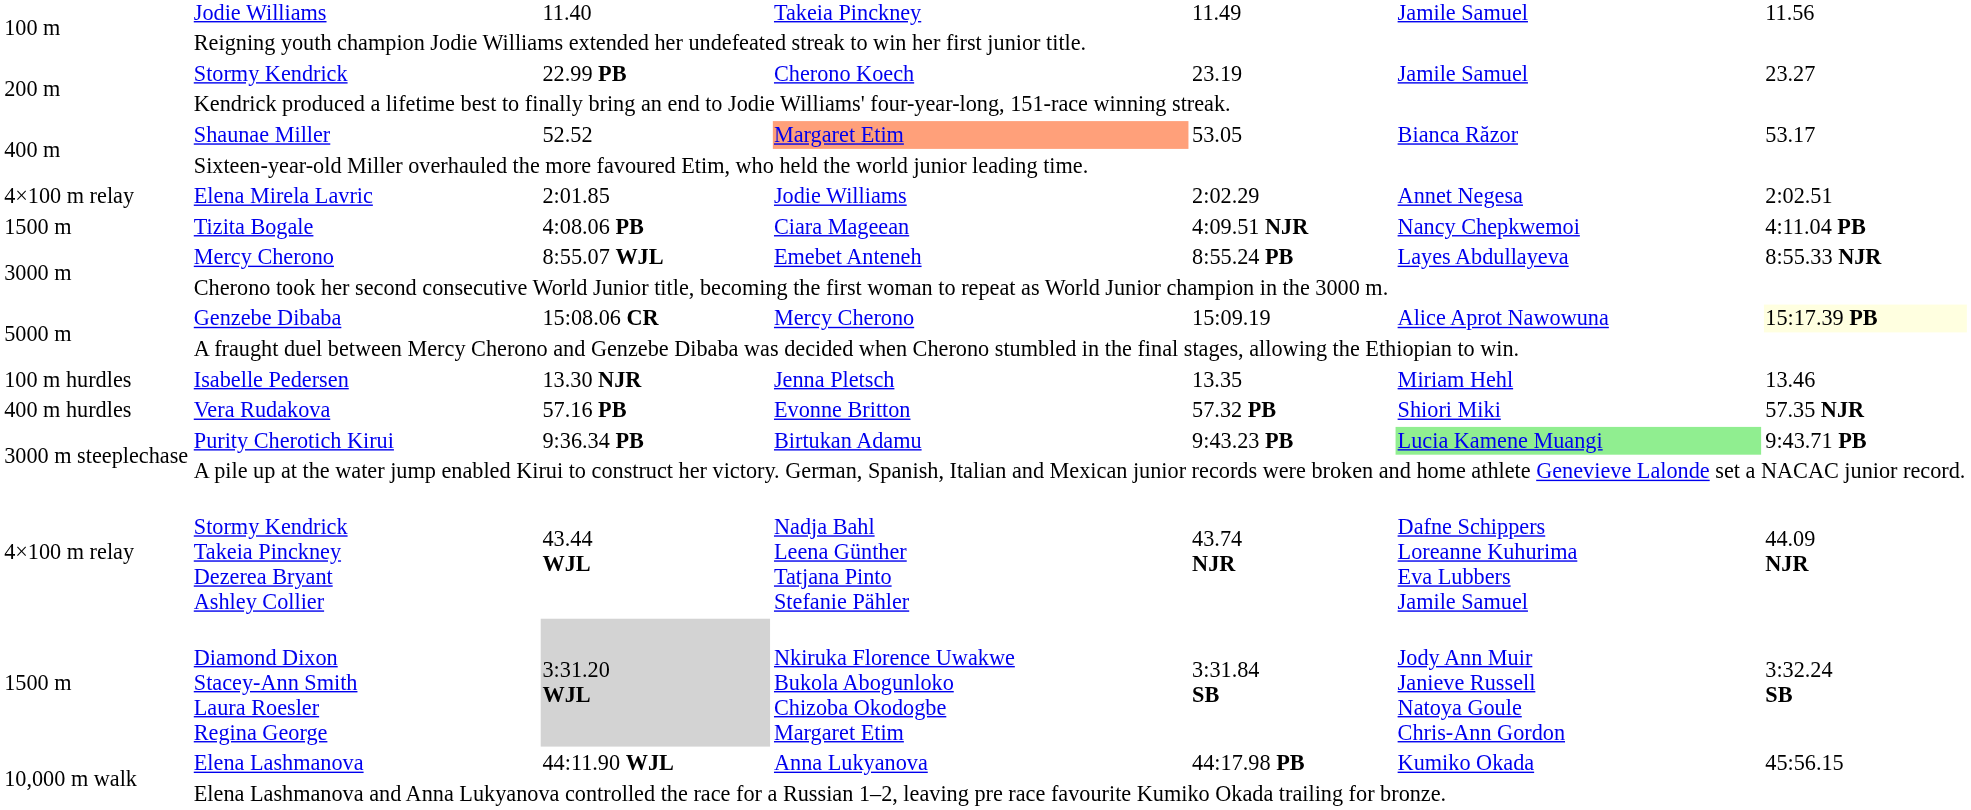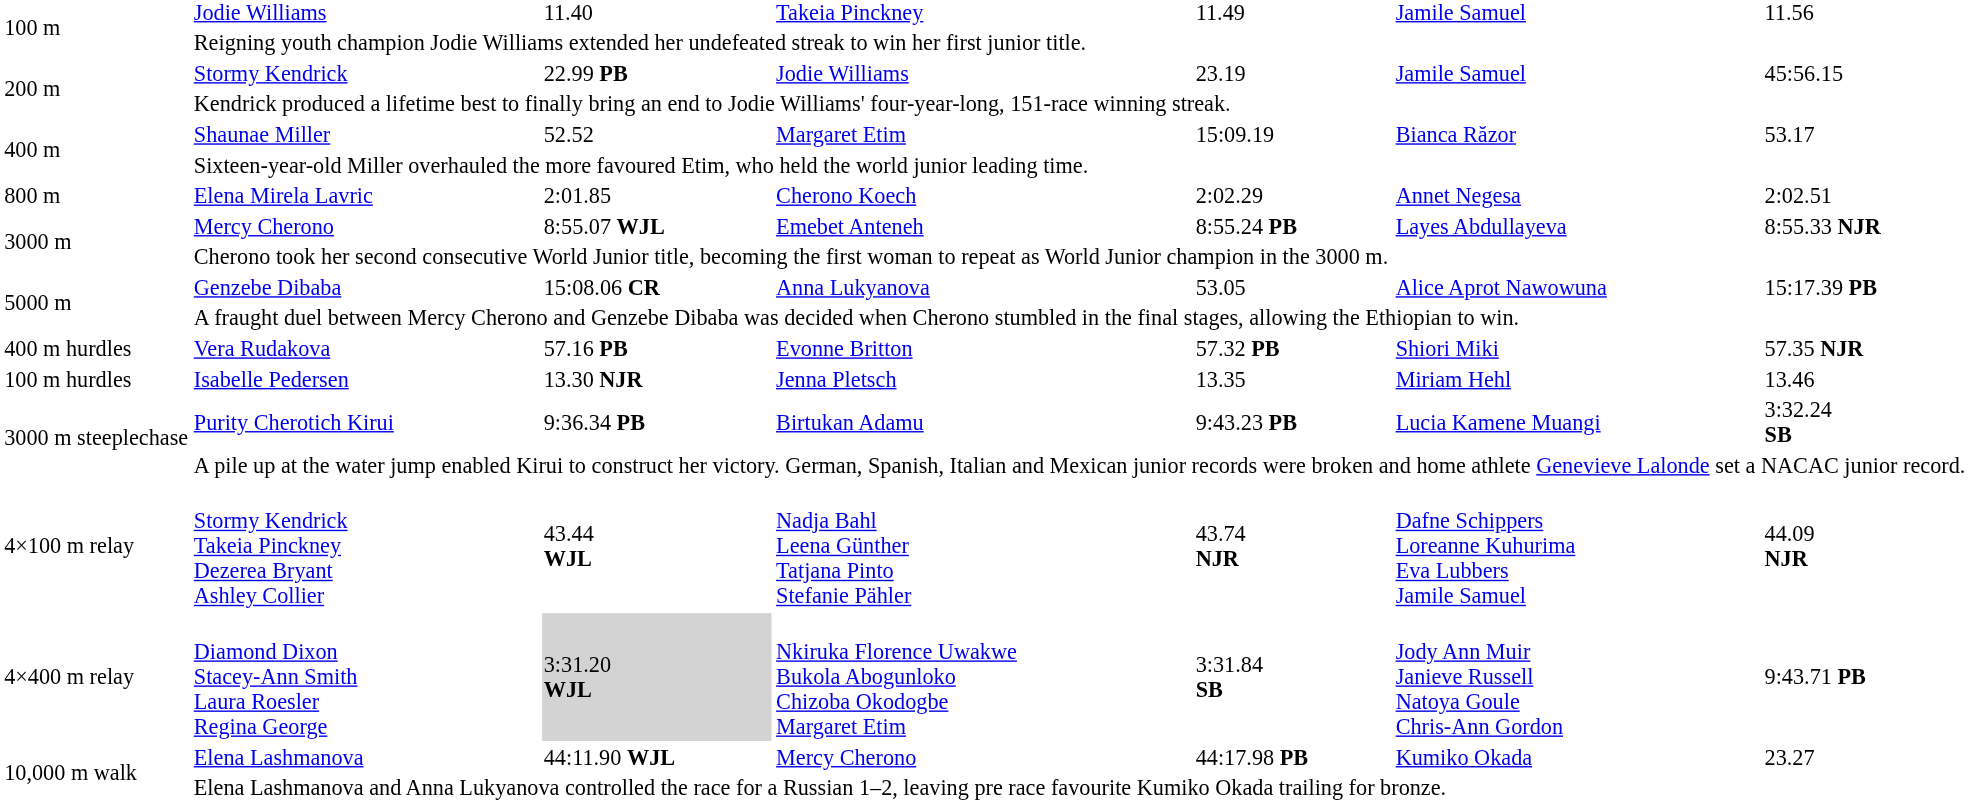Stormy Kendrick | column 4: Cherono Koech -> Jodie Williams
Stormy Kendrick | column 7: 23.27 -> 45:56.15
Shaunae Miller | column 4: lightsalmon background -> no background
Shaunae Miller | column 5: 53.05 -> 15:09.19
Elena Mirela Lavric | column 1: 4×100 m relay -> 800 m
Elena Mirela Lavric | column 4: Jodie Williams -> Cherono Koech
- row: 1500 m | Tizita Bogale | 4:08.06 PB | Ciara Mageean | 4:09.51 NJR | Nancy Chepkwemoi | 4:11.04 PB
Genzebe Dibaba | column 4: Mercy Cherono -> Anna Lukyanova
Genzebe Dibaba | column 5: 15:09.19 -> 53.05
Genzebe Dibaba | column 7: lightyellow background -> no background
rows swapped: Isabelle Pedersen <-> Vera Rudakova
Purity Cherotich Kirui | column 6: lightgreen background -> no background
Purity Cherotich Kirui | column 7: 9:43.71 PB -> 3:32.24 SB
Diamond Dixon Stacey-Ann Smith Laura Roesler Regina George | column 1: 1500 m -> 4×400 m relay
Diamond Dixon Stacey-Ann Smith Laura Roesler Regina George | column 7: 3:32.24 SB -> 9:43.71 PB
Elena Lashmanova | column 4: Anna Lukyanova -> Mercy Cherono
Elena Lashmanova | column 7: 45:56.15 -> 23.27
